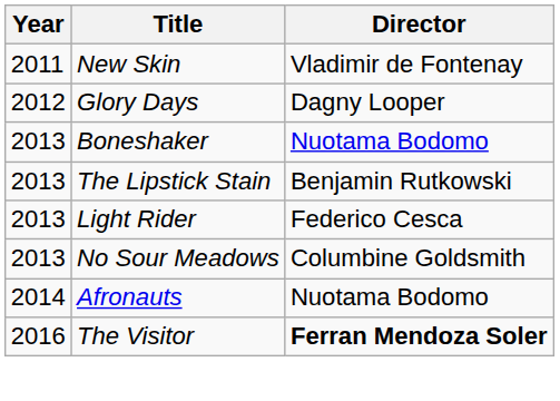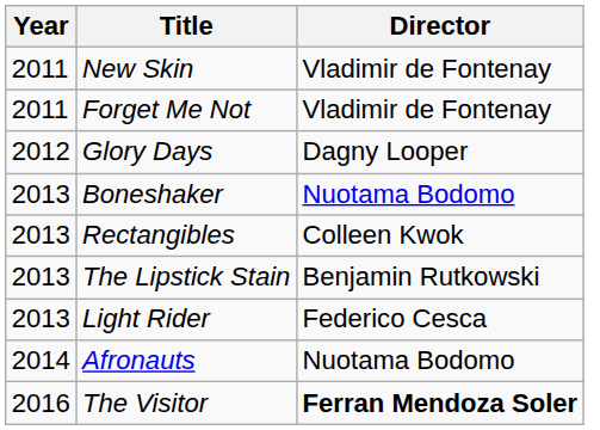+ row: 2011 | Forget Me Not | Vladimir de Fontenay
+ row: 2013 | Rectangibles | Colleen Kwok
- row: 2013 | No Sour Meadows | Columbine Goldsmith
